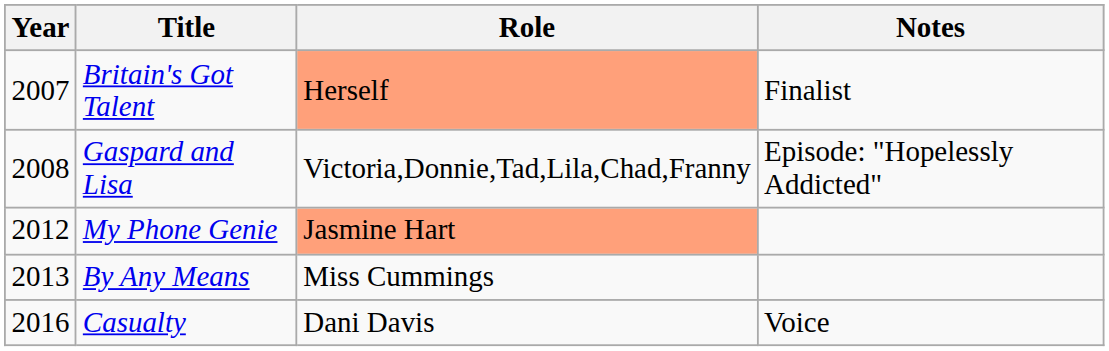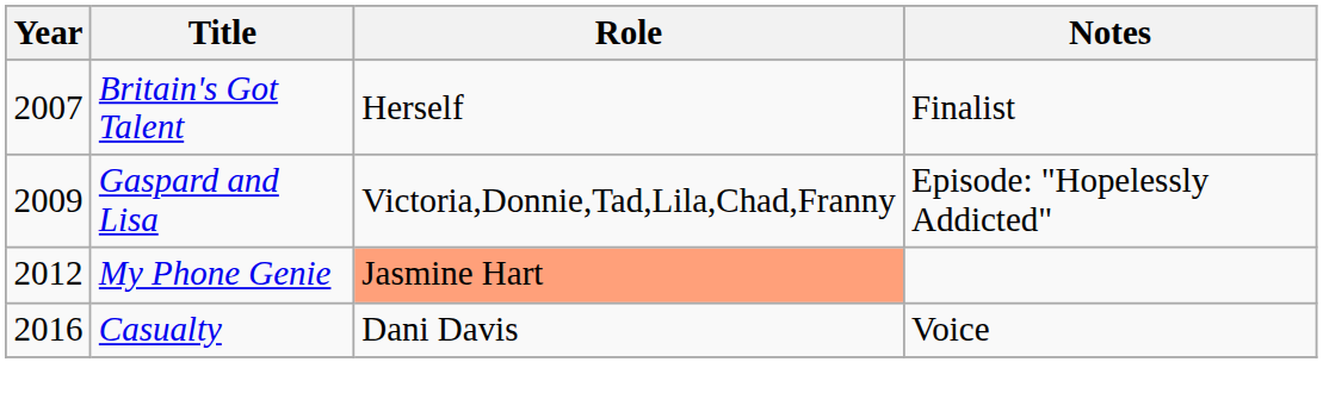Britain's Got Talent | Role: lightsalmon background -> no background
Gaspard and Lisa | Year: 2008 -> 2009
- row: 2013 | By Any Means | Miss Cummings
